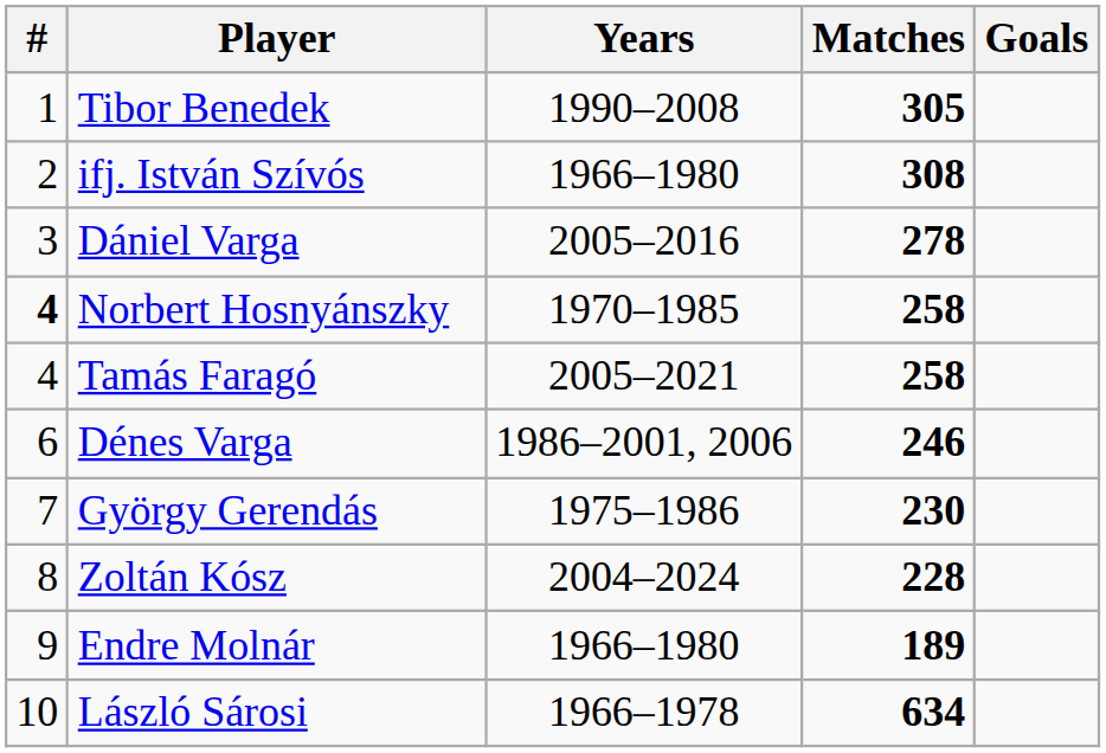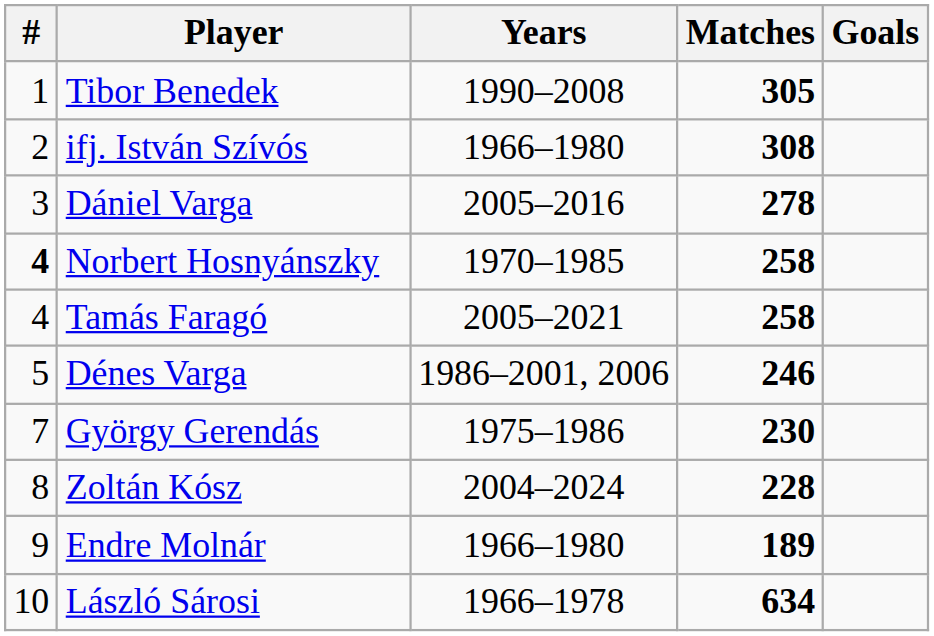Dénes Varga | #: 6 -> 5
